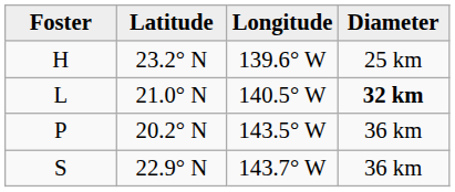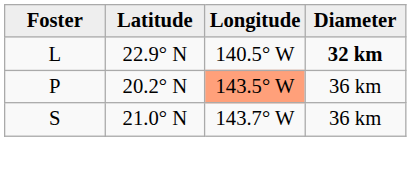- row: H | 23.2° N | 139.6° W | 25 km
L | Latitude: 21.0° N -> 22.9° N
P | Longitude: no background -> lightsalmon background
S | Latitude: 22.9° N -> 21.0° N
